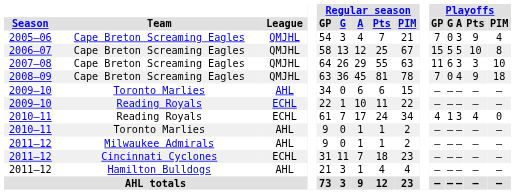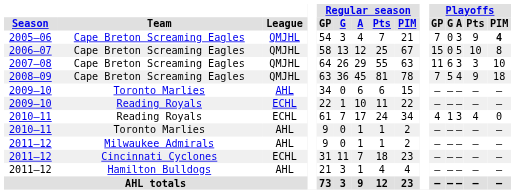2005–06 | Playoffs / PIM: normal -> bold
2006–07 | Playoffs / G: 5 -> 0
2008–09 | Playoffs / G: 0 -> 5
